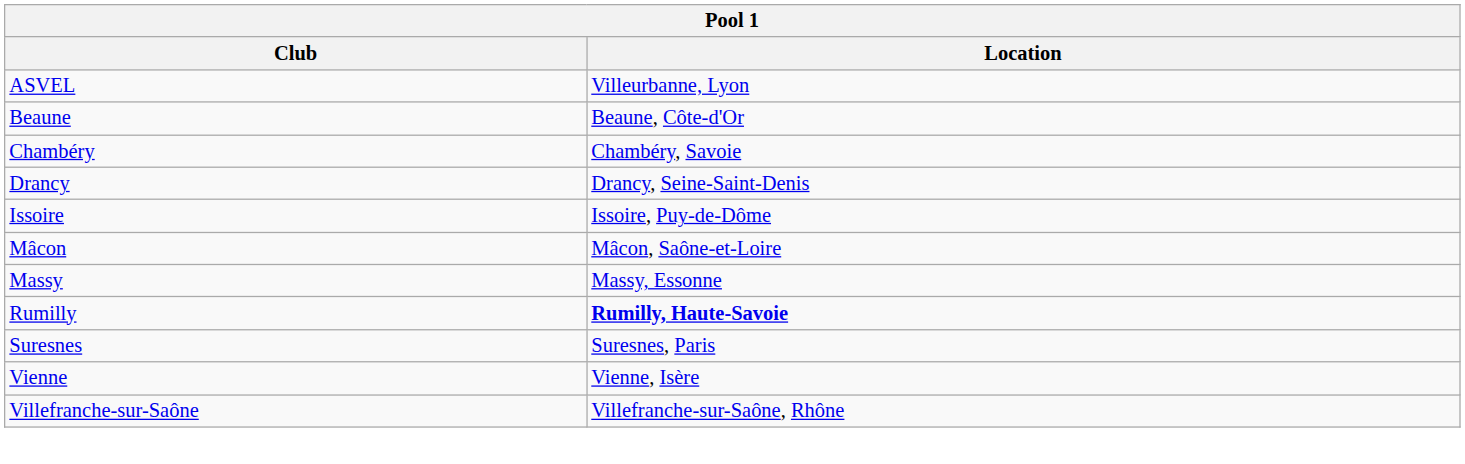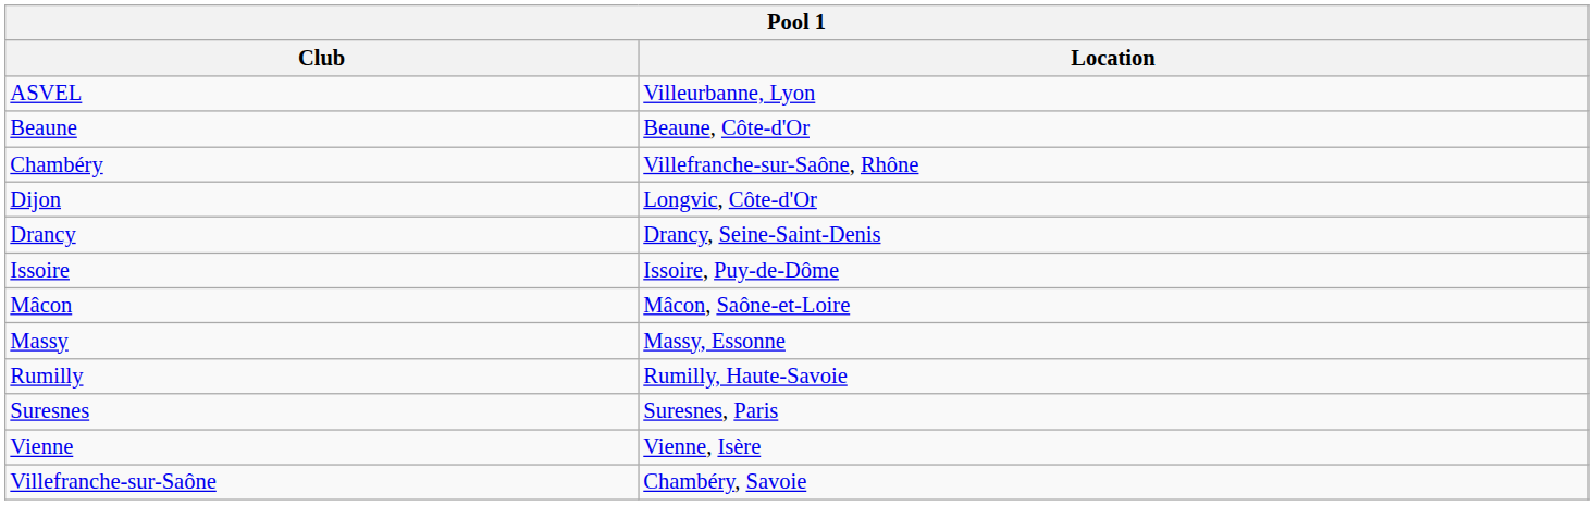Chambéry | Location: Chambéry, Savoie -> Villefranche-sur-Saône, Rhône
+ row: Dijon | Longvic, Côte-d'Or
Rumilly | Location: bold -> normal
Villefranche-sur-Saône | Location: Villefranche-sur-Saône, Rhône -> Chambéry, Savoie
